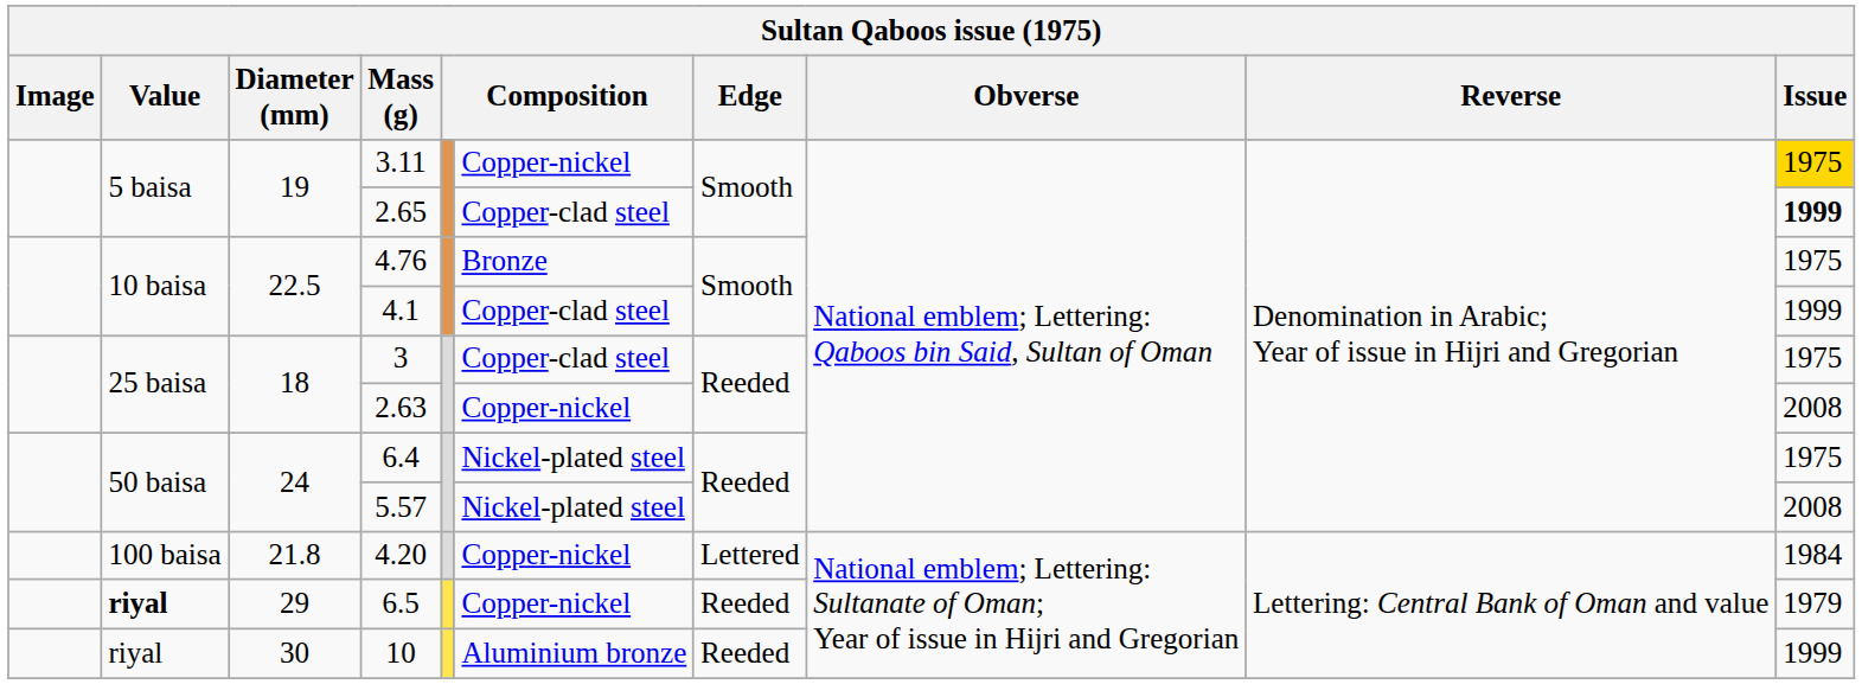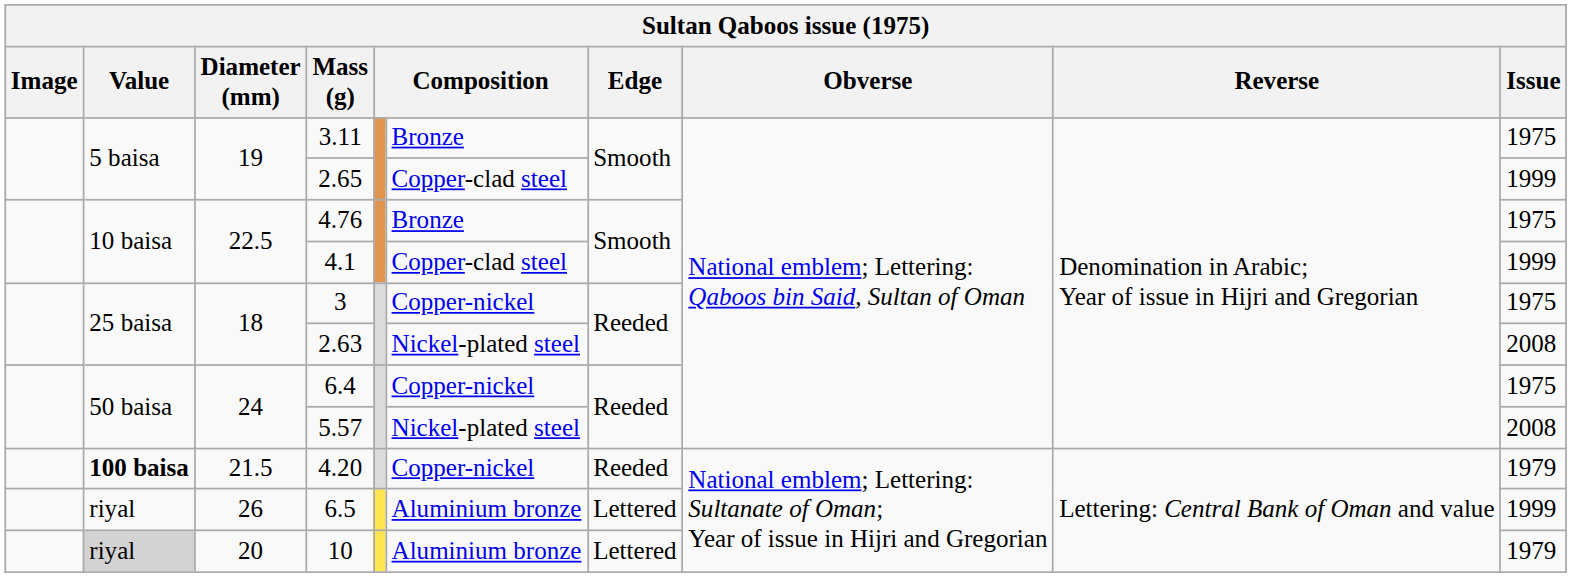3.11 | column 6: Copper-nickel -> Bronze
3.11 | Issue: gold background -> no background
2.65 | Issue: bold -> normal
3 | column 6: Copper-clad steel -> Copper-nickel
2.63 | column 6: Copper-nickel -> Nickel-plated steel
6.4 | column 6: Nickel-plated steel -> Copper-nickel
4.20 | Value: normal -> bold
4.20 | Diameter (mm): 21.8 -> 21.5
4.20 | Edge: Lettered -> Reeded
4.20 | Issue: 1984 -> 1979
6.5 | Value: bold -> normal
6.5 | Diameter (mm): 29 -> 26
6.5 | column 6: Copper-nickel -> Aluminium bronze
6.5 | Edge: Reeded -> Lettered
6.5 | Issue: 1979 -> 1999
10 | Value: no background -> lightgrey background
10 | Diameter (mm): 30 -> 20
10 | Edge: Reeded -> Lettered
10 | Issue: 1999 -> 1979
